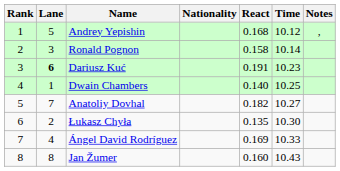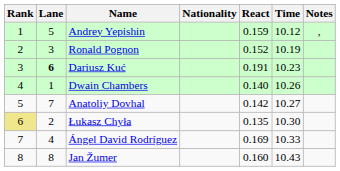Andrey Yepishin | React: 0.168 -> 0.159
Ronald Pognon | React: 0.158 -> 0.152
Ronald Pognon | Time: 10.14 -> 10.19
Dwain Chambers | Time: 10.25 -> 10.26
Anatoliy Dovhal | React: 0.182 -> 0.142
Łukasz Chyła | Rank: no background -> khaki background
